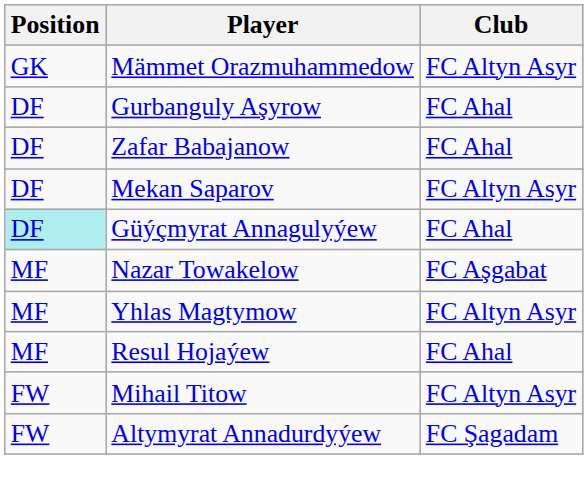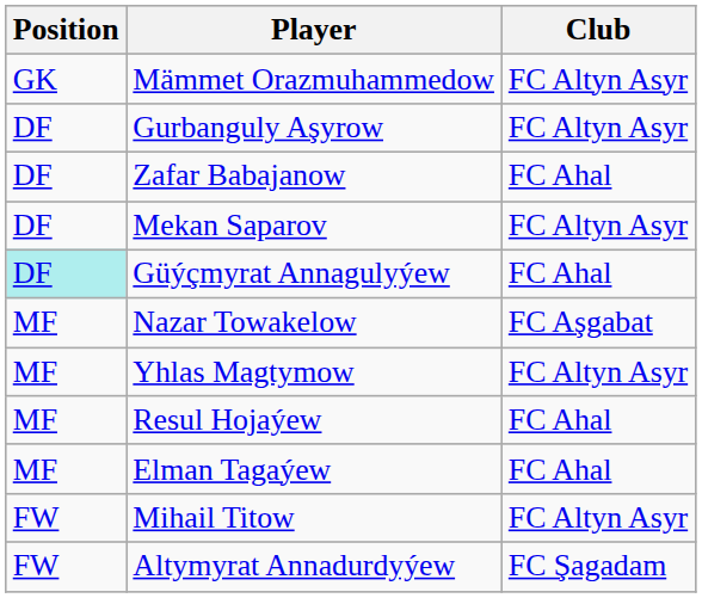Gurbanguly Aşyrow | Club: FC Ahal -> FC Altyn Asyr
+ row: MF | Elman Tagaýew | FC Ahal
